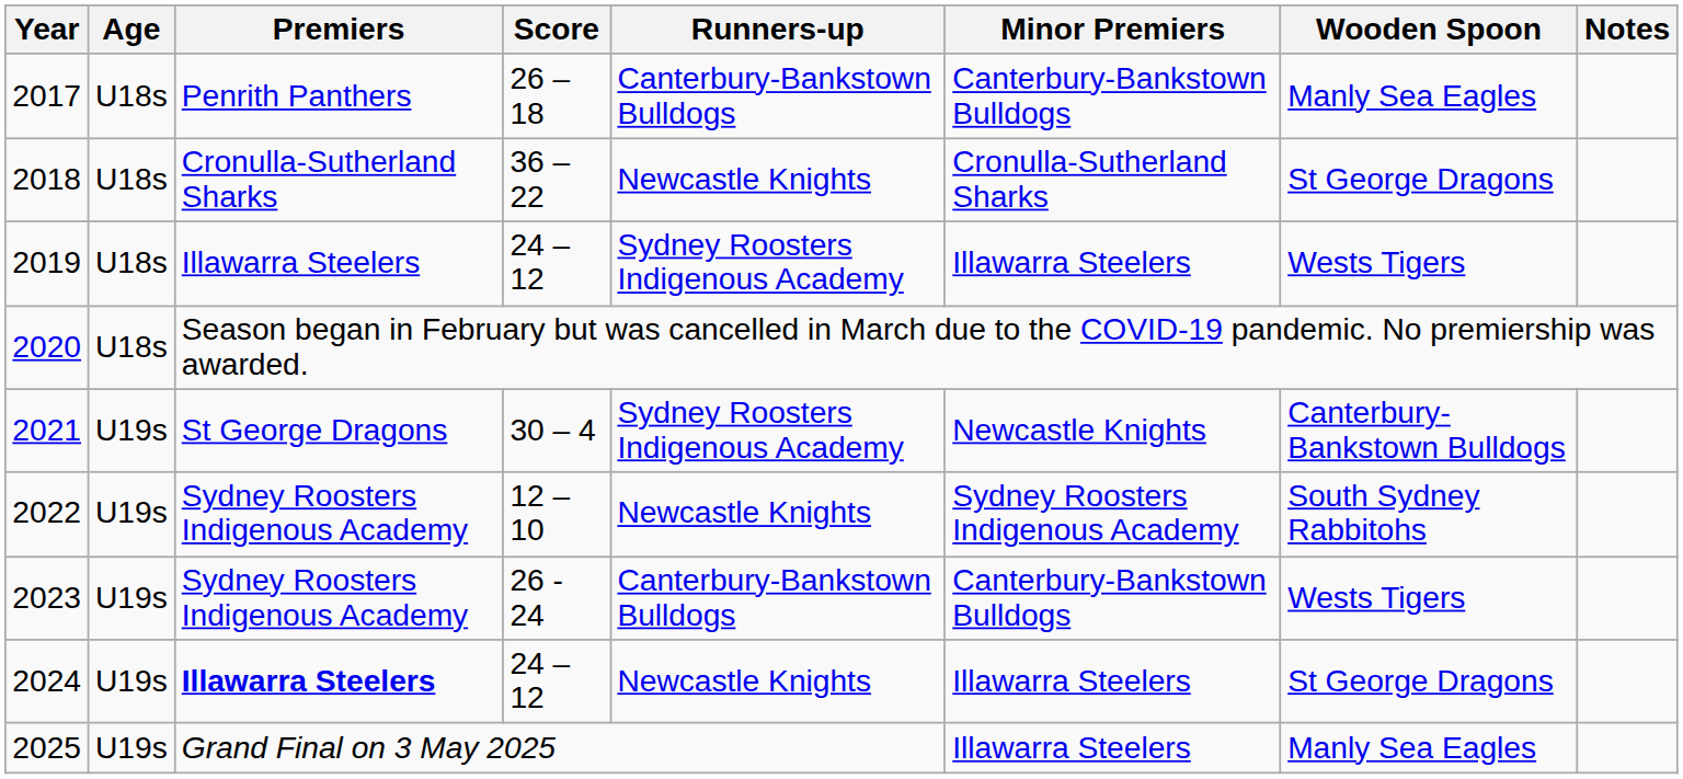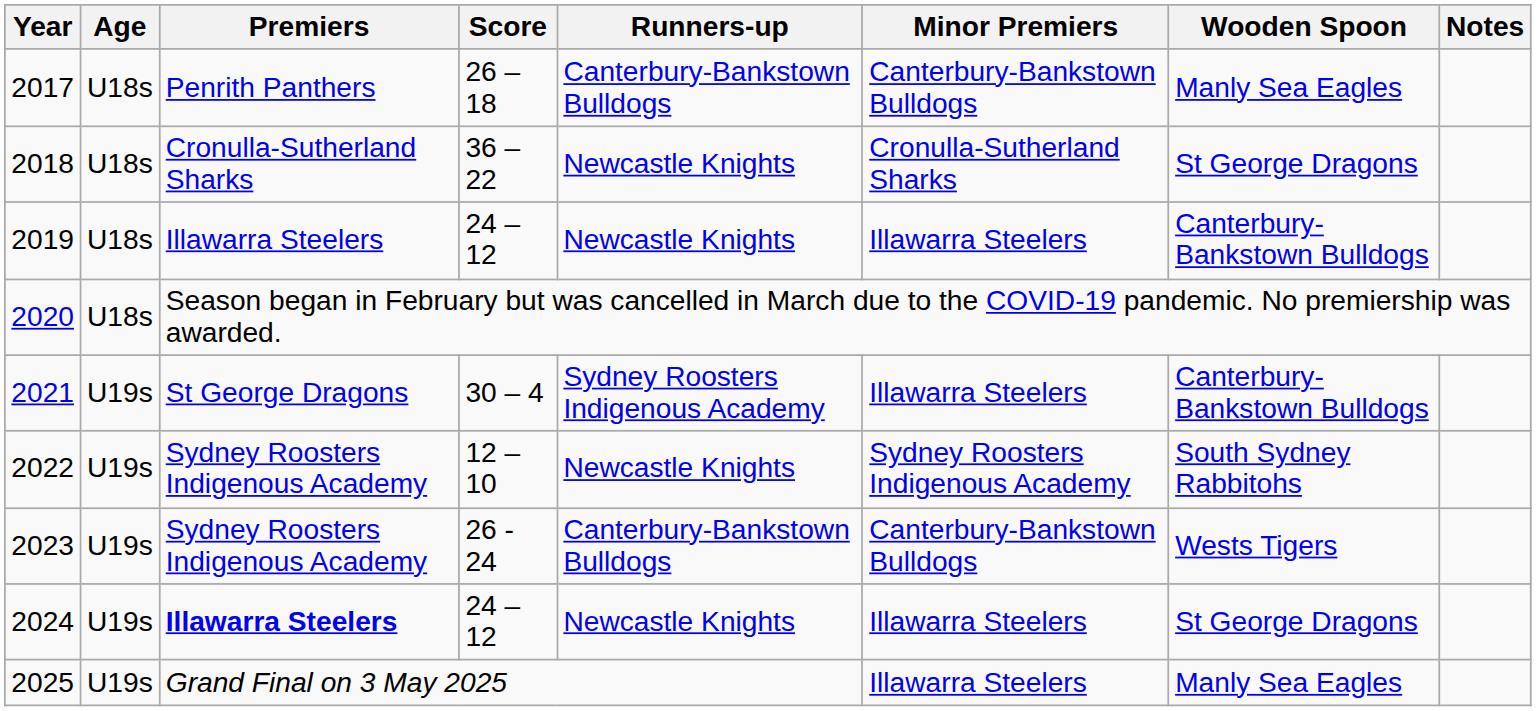2019 | Runners-up: Sydney Roosters Indigenous Academy -> Newcastle Knights
2019 | Wooden Spoon: Wests Tigers -> Canterbury-Bankstown Bulldogs
2021 | Minor Premiers: Newcastle Knights -> Illawarra Steelers
